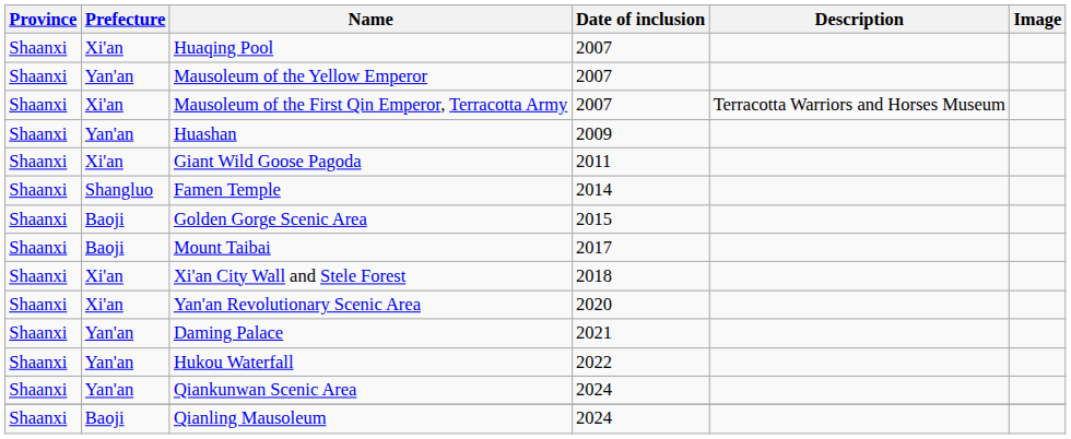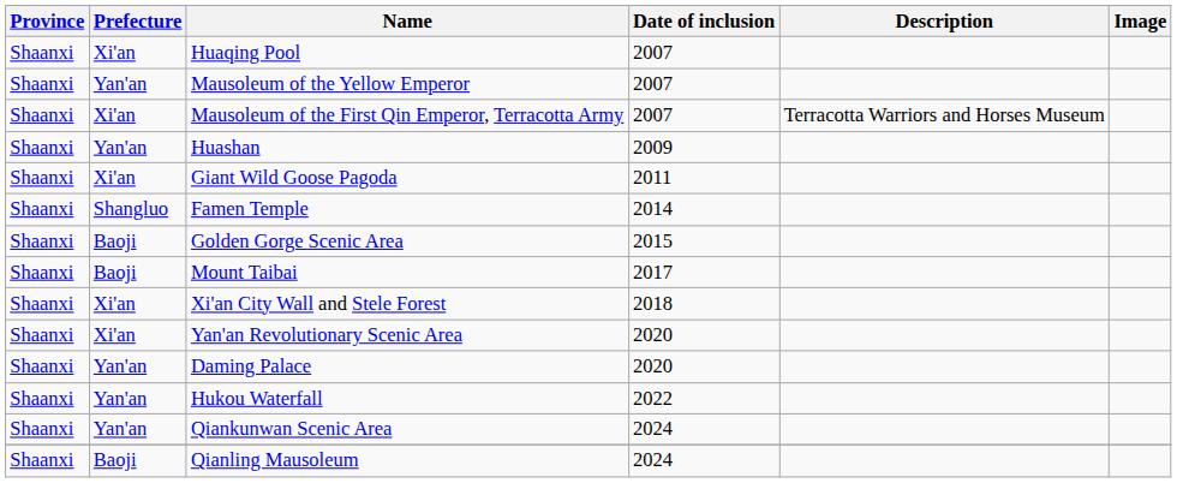Daming Palace | Date of inclusion: 2021 -> 2020
